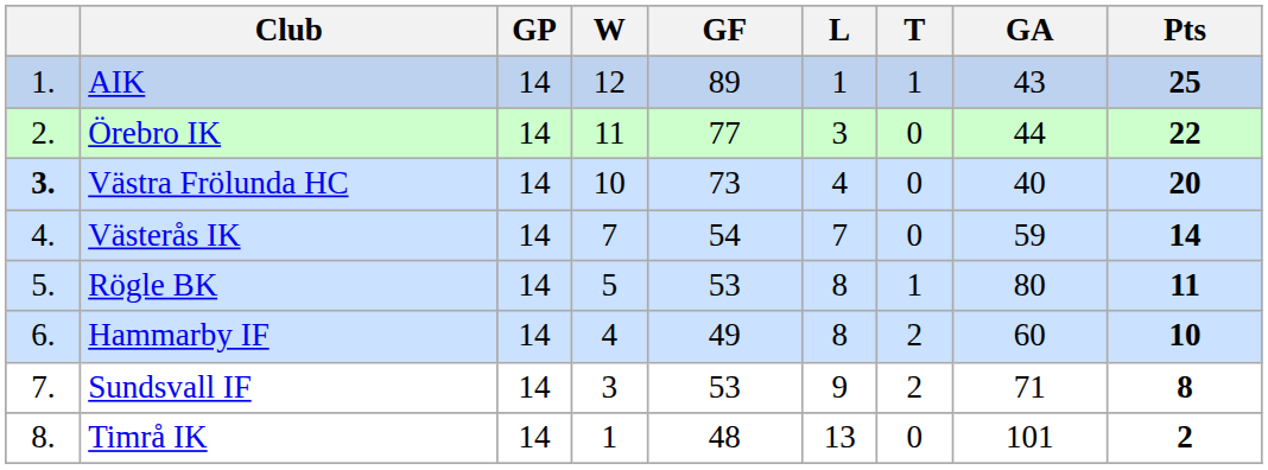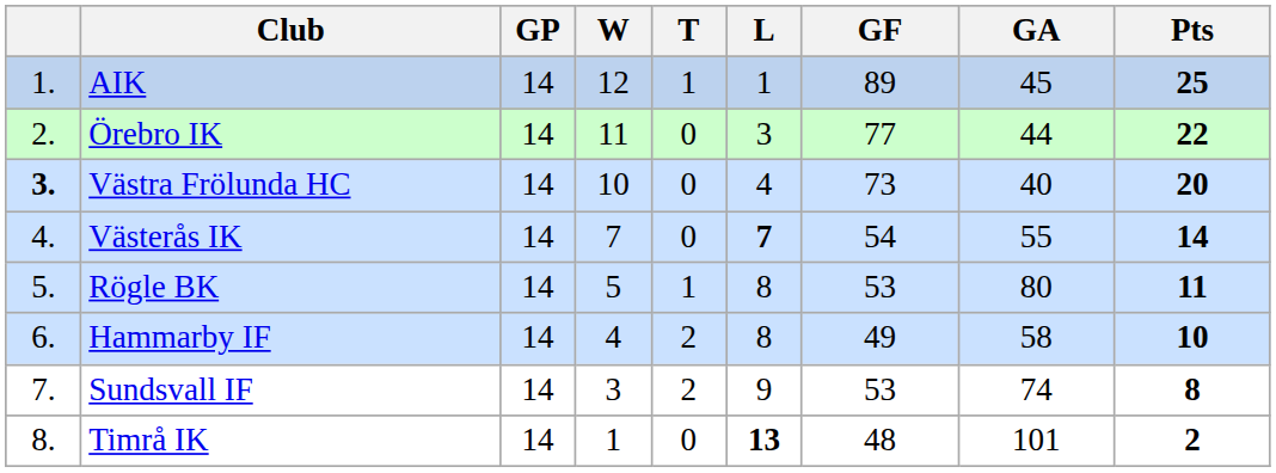columns swapped: T <-> GF
AIK | GA: 43 -> 45
Västerås IK | L: normal -> bold
Västerås IK | GA: 59 -> 55
Hammarby IF | GA: 60 -> 58
Sundsvall IF | GA: 71 -> 74
Timrå IK | L: normal -> bold
